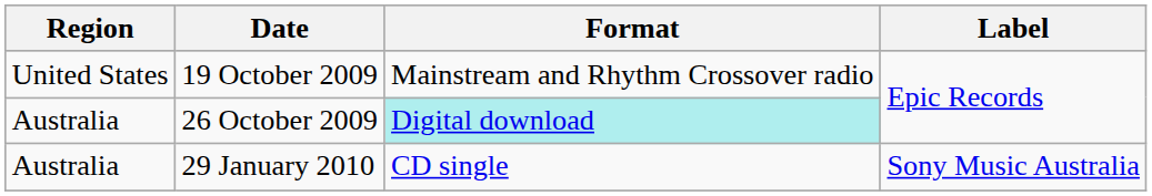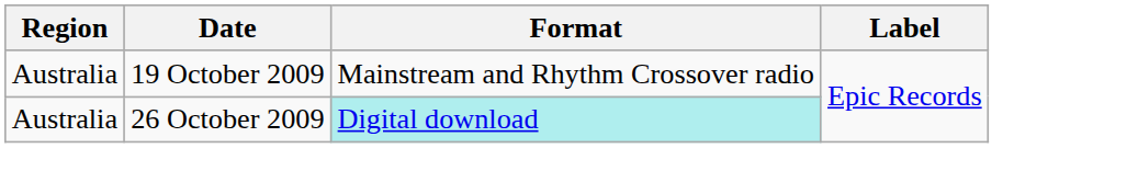19 October 2009 | Region: United States -> Australia
- row: Australia | 29 January 2010 | CD single | Sony Music Australia
